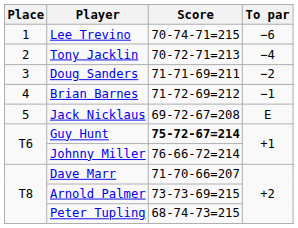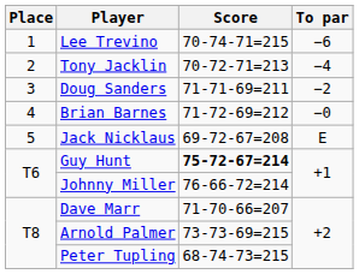Brian Barnes | To par: −1 -> −0
